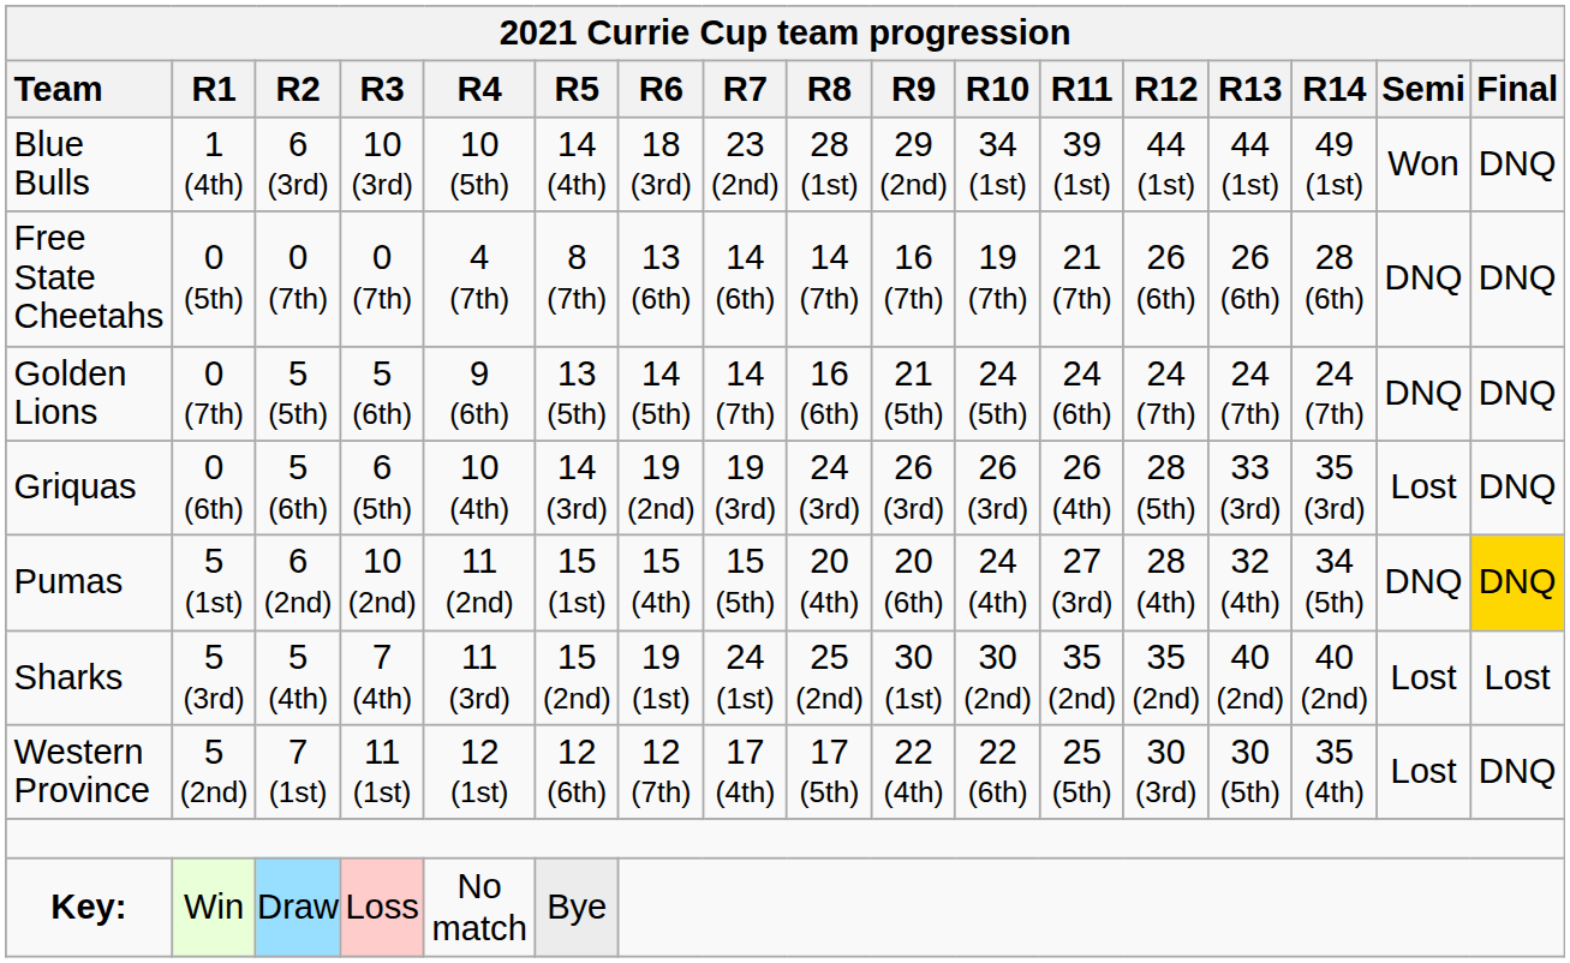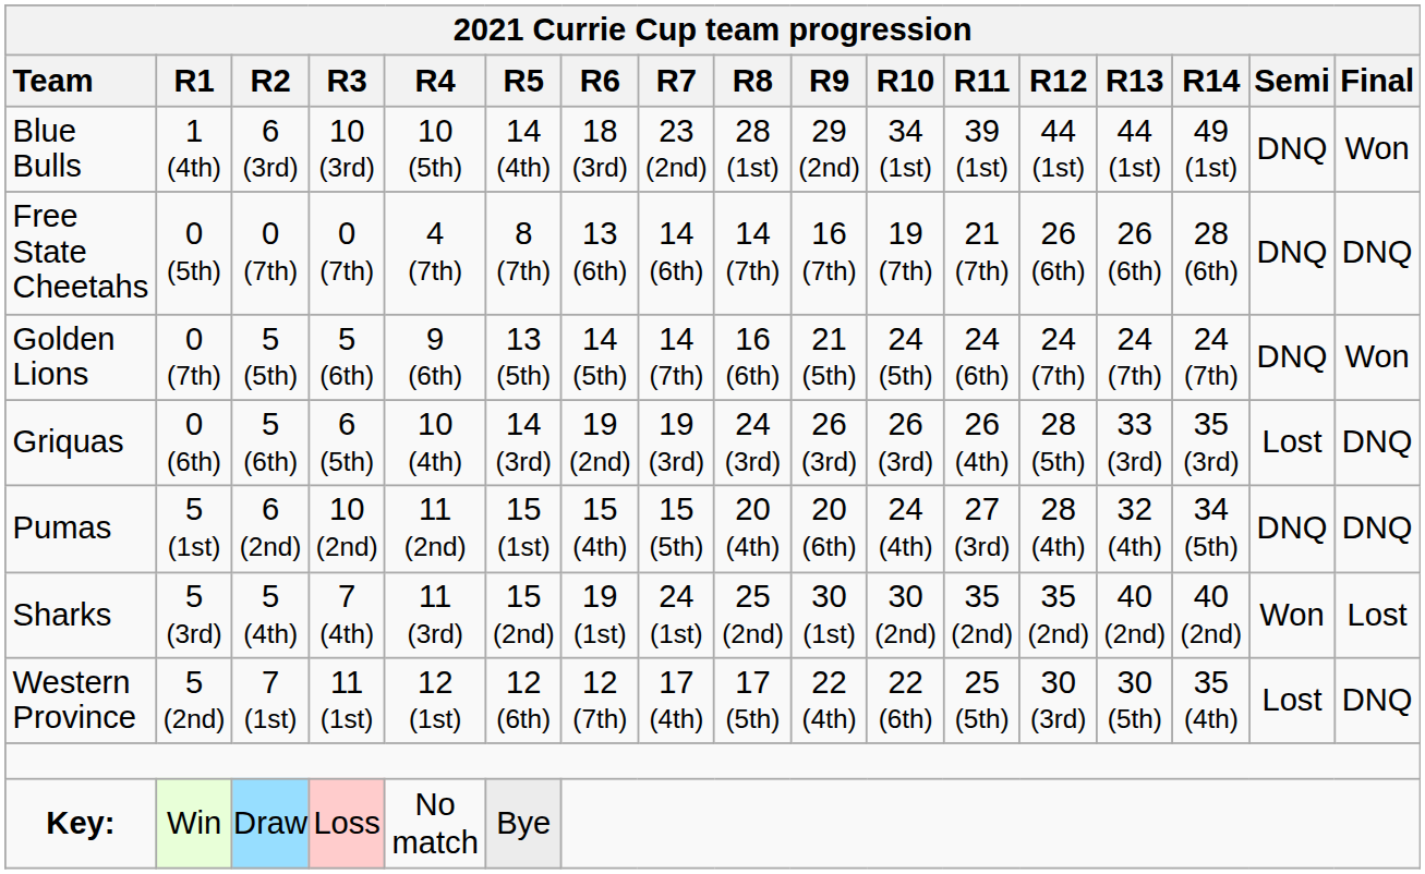Blue Bulls | Semi: Won -> DNQ
Blue Bulls | Final: DNQ -> Won
Golden Lions | Final: DNQ -> Won
Pumas | Final: gold background -> no background
Sharks | Semi: Lost -> Won
